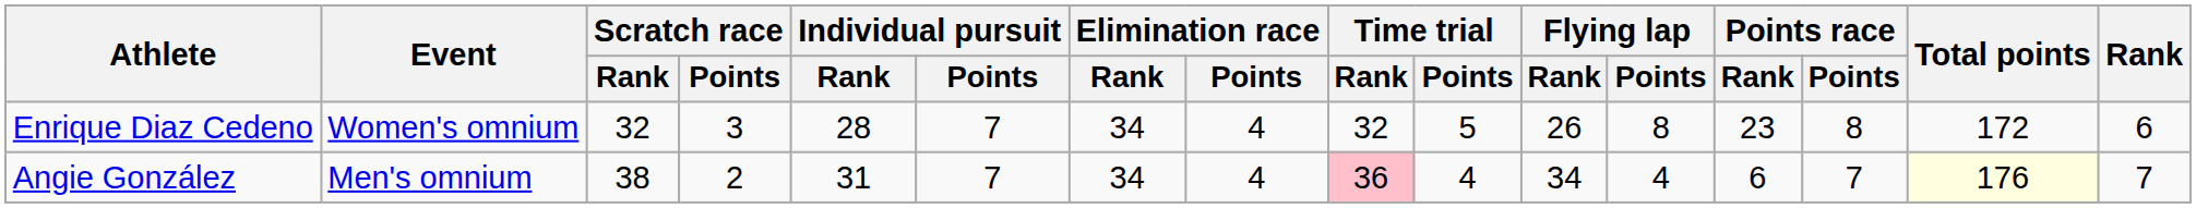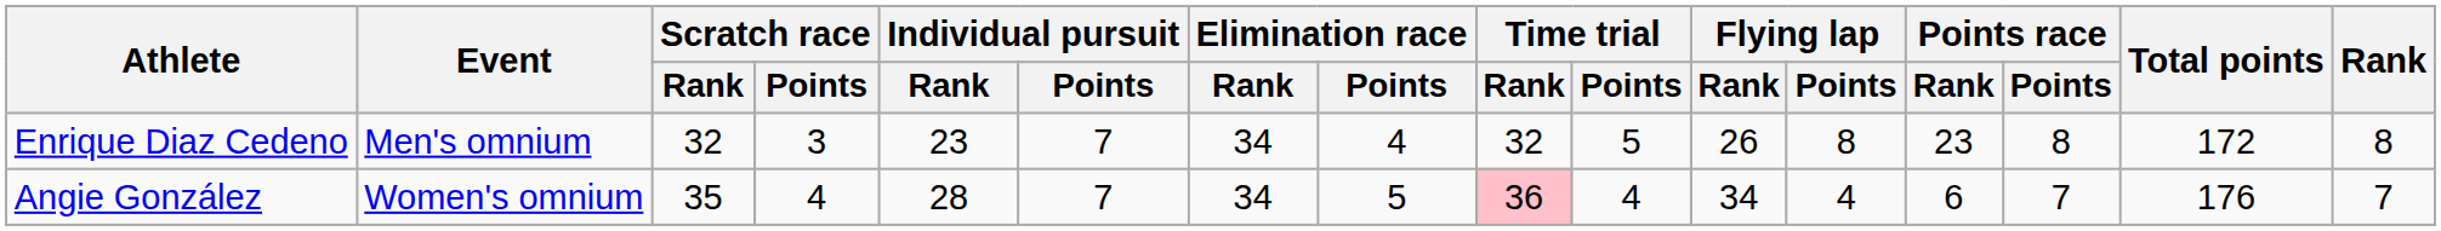Enrique Diaz Cedeno | Event: Women's omnium -> Men's omnium
Enrique Diaz Cedeno | Individual pursuit / Rank: 28 -> 23
Enrique Diaz Cedeno | Rank: 6 -> 8
Angie González | Event: Men's omnium -> Women's omnium
Angie González | Scratch race / Rank: 38 -> 35
Angie González | Scratch race / Points: 2 -> 4
Angie González | Individual pursuit / Rank: 31 -> 28
Angie González | Elimination race / Points: 4 -> 5
Angie González | Total points: lightyellow background -> no background
